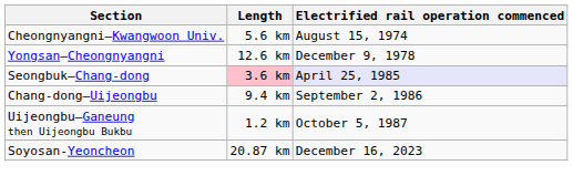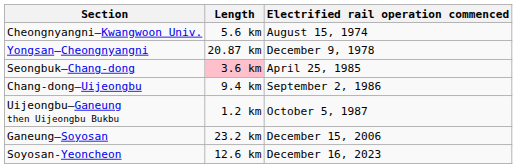Yongsan–Cheongnyangni | Length: 12.6 km -> 20.87 km
Seongbuk–Chang-dong | Electrified rail operation commenced: lavender background -> no background
+ row: Ganeung–Soyosan | 23.2 km | December 15, 2006
Soyosan-Yeoncheon | Length: 20.87 km -> 12.6 km
